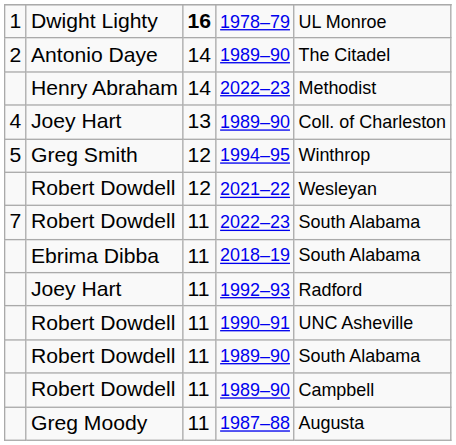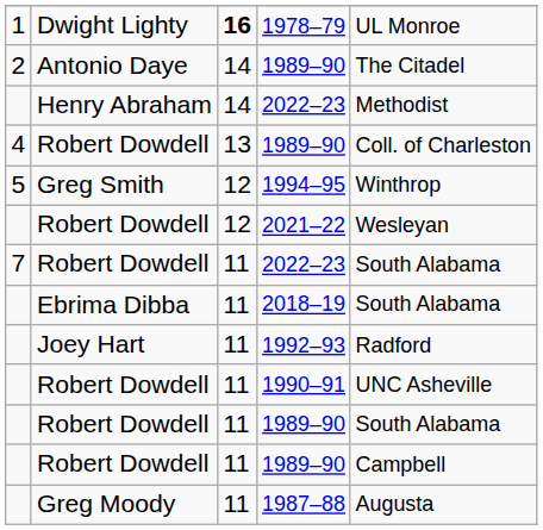4 / 1989–90 | column 2: Joey Hart -> Robert Dowdell
